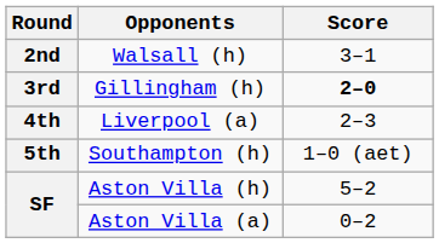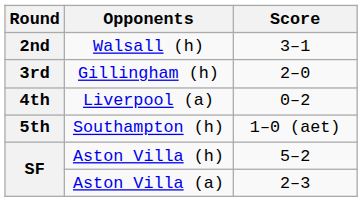Gillingham (h) | Score: bold -> normal
Liverpool (a) | Score: 2–3 -> 0–2
Aston Villa (a) | Score: 0–2 -> 2–3
